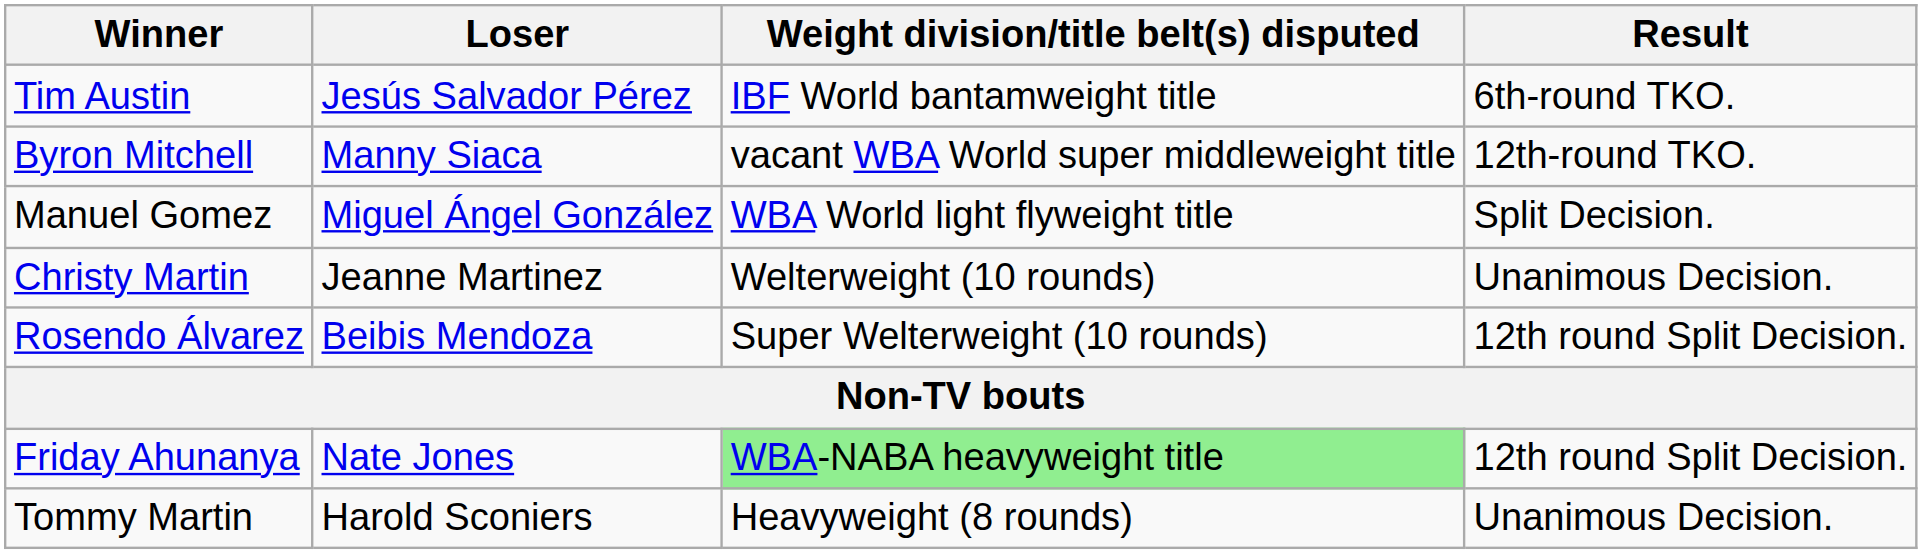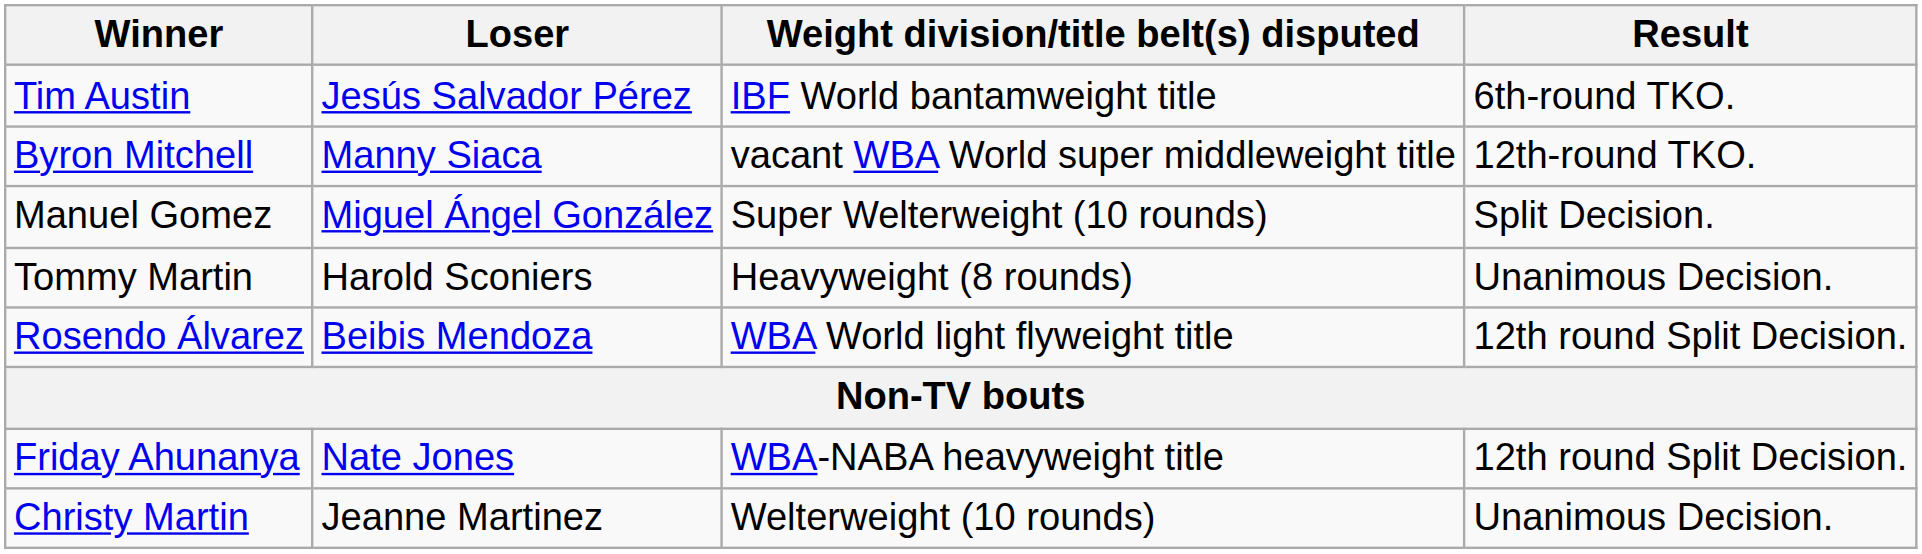Manuel Gomez | Weight division/title belt(s) disputed: WBA World light flyweight title -> Super Welterweight (10 rounds)
rows swapped: Christy Martin <-> Tommy Martin
Rosendo Álvarez | Weight division/title belt(s) disputed: Super Welterweight (10 rounds) -> WBA World light flyweight title
Friday Ahunanya | Weight division/title belt(s) disputed: lightgreen background -> no background
